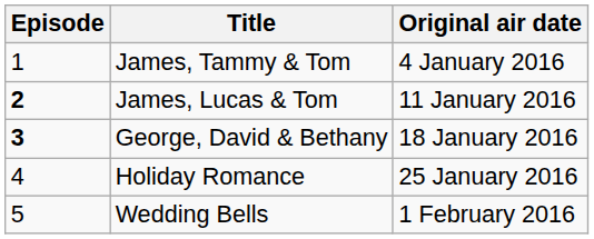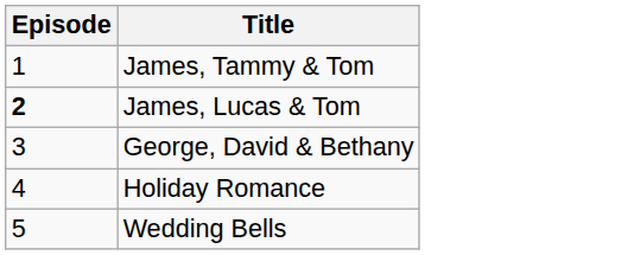- column: Original air date | 4 January 2016 | 11 January 2016 | 18 January 2016 | 25 January 2016 | 1 February 2016
George, David & Bethany | Episode: bold -> normal
